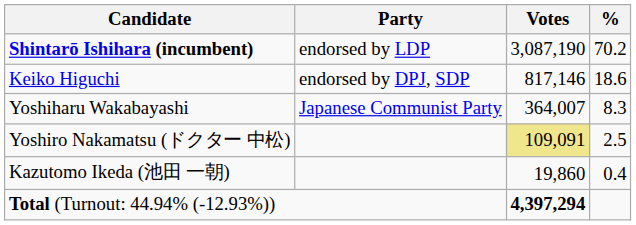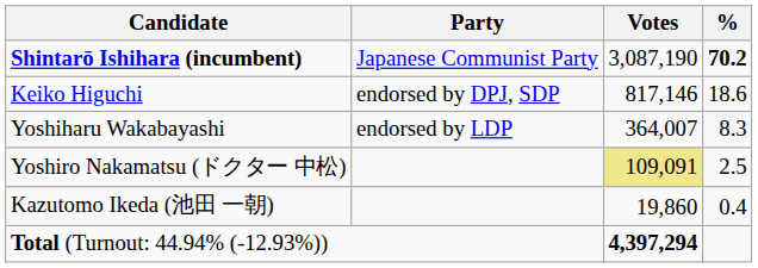Shintarō Ishihara (incumbent) | Party: endorsed by LDP -> Japanese Communist Party
Shintarō Ishihara (incumbent) | %: normal -> bold
Yoshiharu Wakabayashi | Party: Japanese Communist Party -> endorsed by LDP
